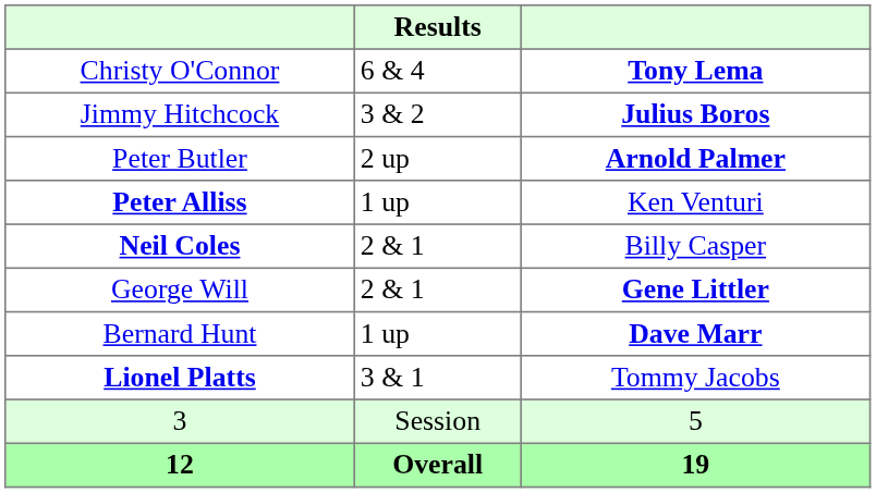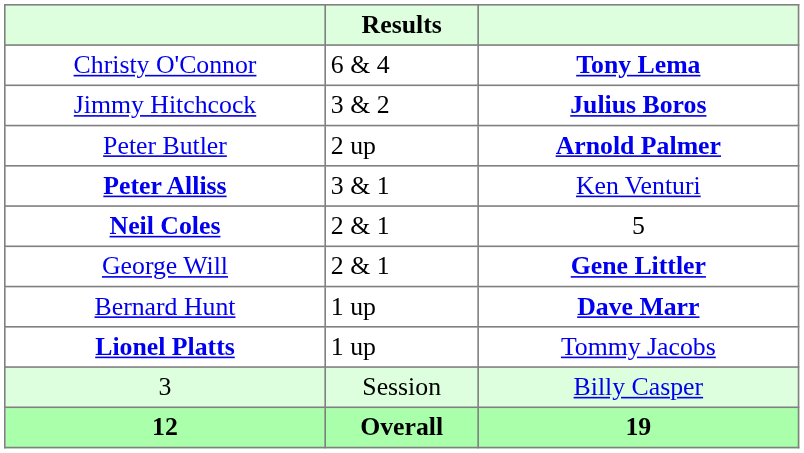Peter Alliss | Results: 1 up -> 3 & 1
Neil Coles | column 3: Billy Casper -> 5
Lionel Platts | Results: 3 & 1 -> 1 up
3 | column 3: 5 -> Billy Casper
